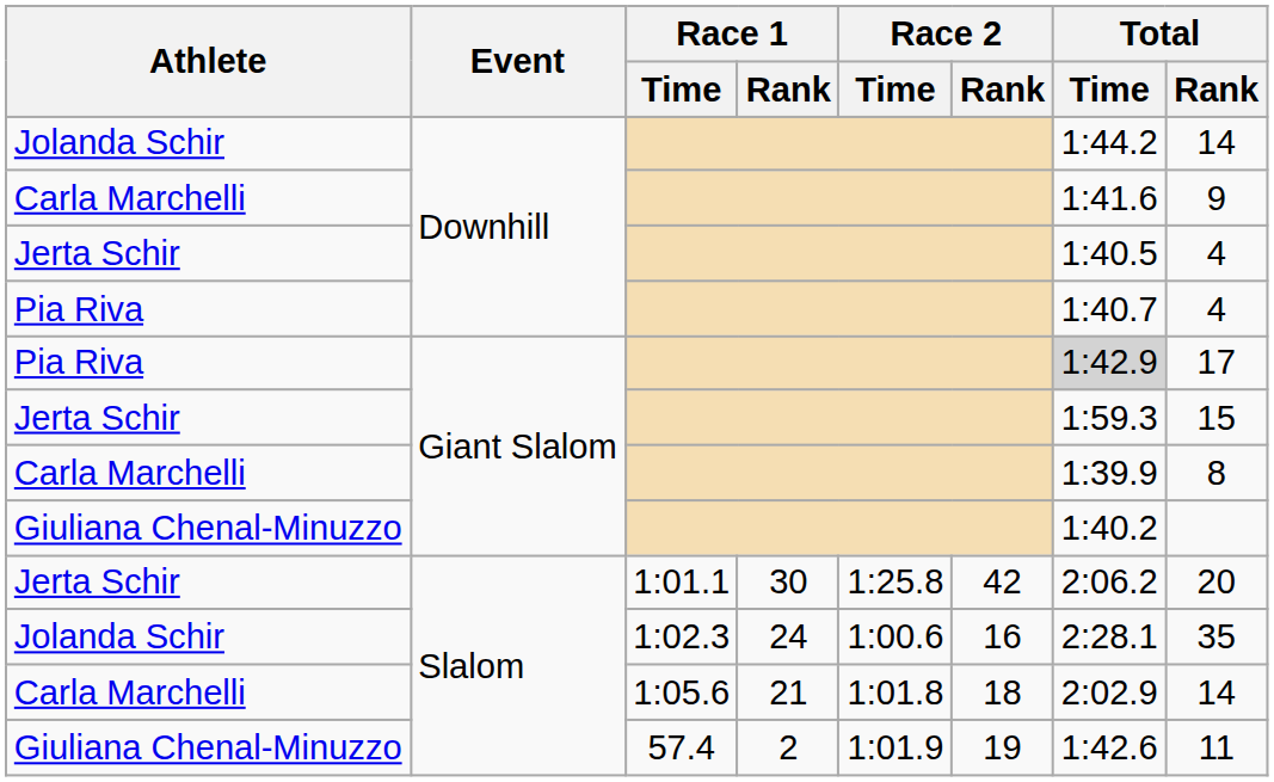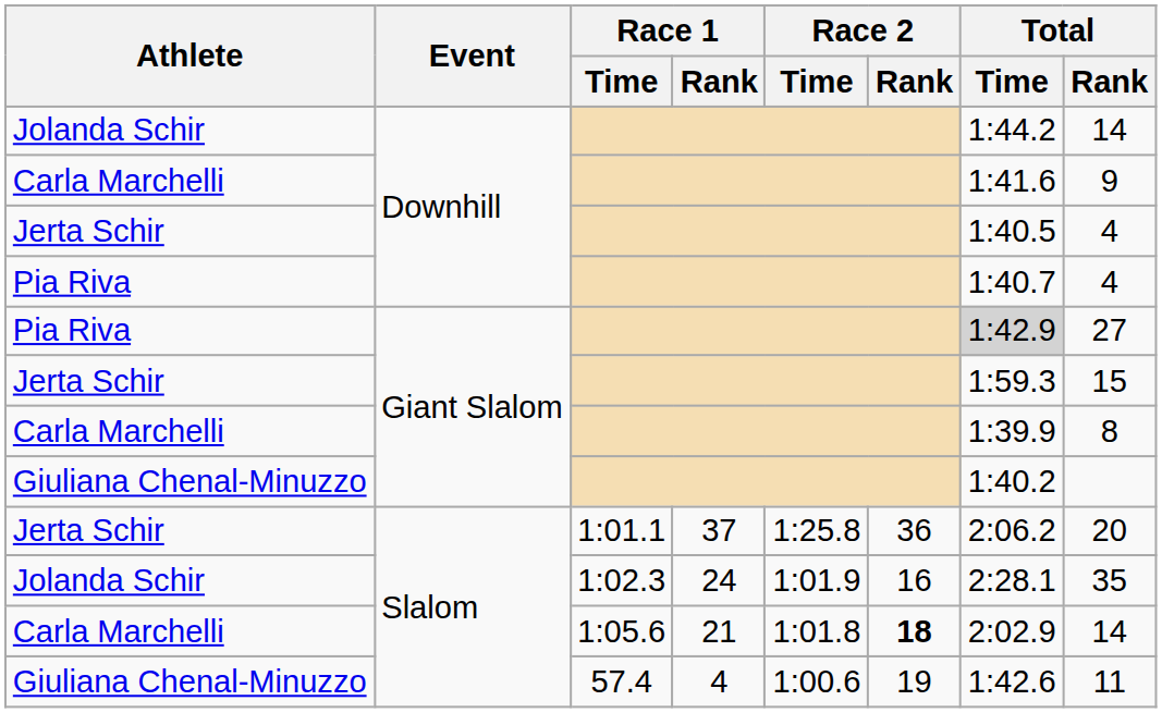Pia Riva / Giant Slalom | Total / Rank: 17 -> 27
Jerta Schir / Slalom | Race 1 / Rank: 30 -> 37
Jerta Schir / Slalom | Race 2 / Rank: 42 -> 36
Jolanda Schir / Slalom | Race 2 / Time: 1:00.6 -> 1:01.9
Carla Marchelli / Slalom | Race 2 / Rank: normal -> bold
Giuliana Chenal-Minuzzo / Slalom | Race 1 / Rank: 2 -> 4
Giuliana Chenal-Minuzzo / Slalom | Race 2 / Time: 1:01.9 -> 1:00.6
